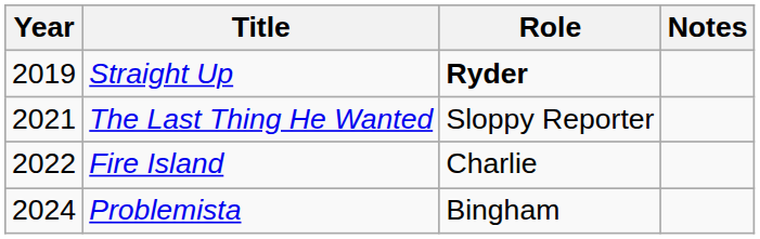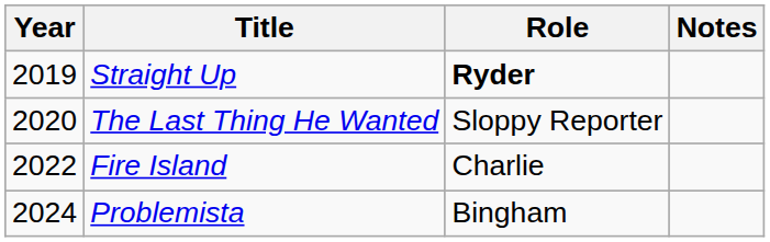The Last Thing He Wanted | Year: 2021 -> 2020
